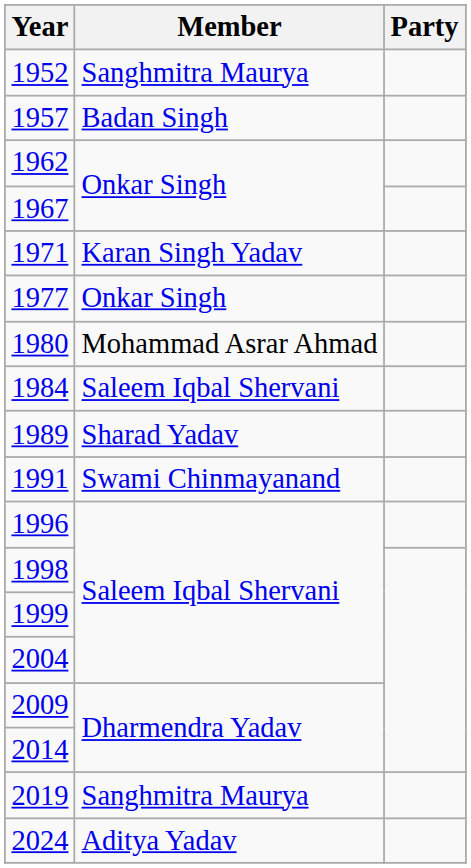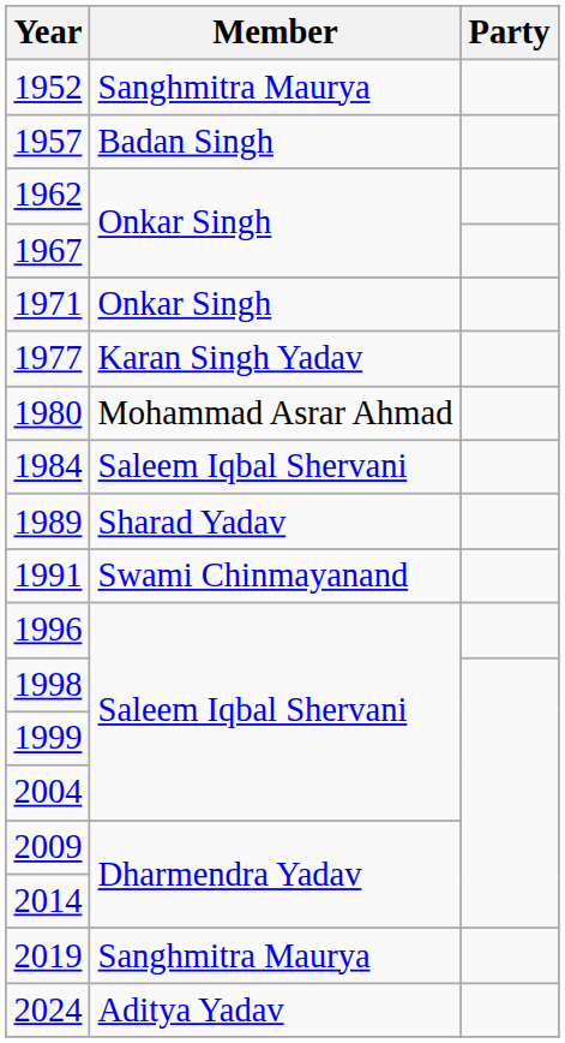1971 | Member: Karan Singh Yadav -> Onkar Singh
1977 | Member: Onkar Singh -> Karan Singh Yadav
